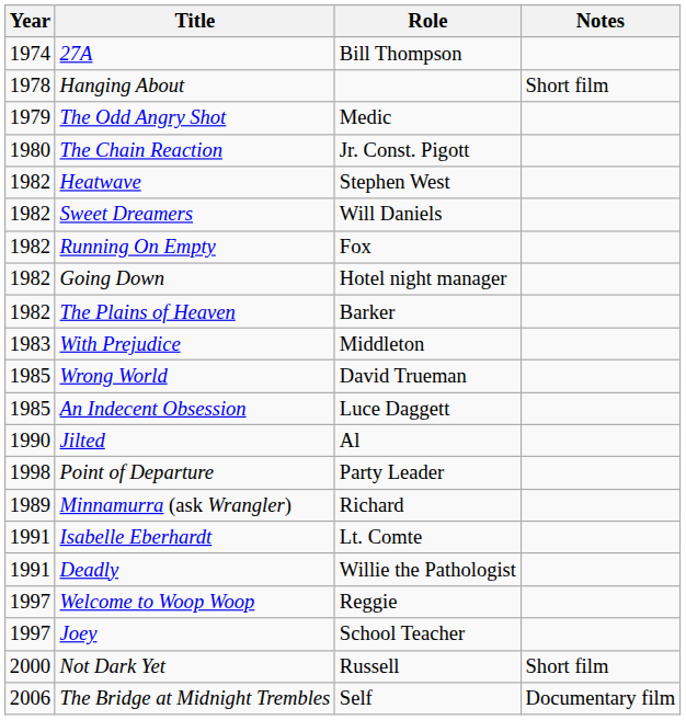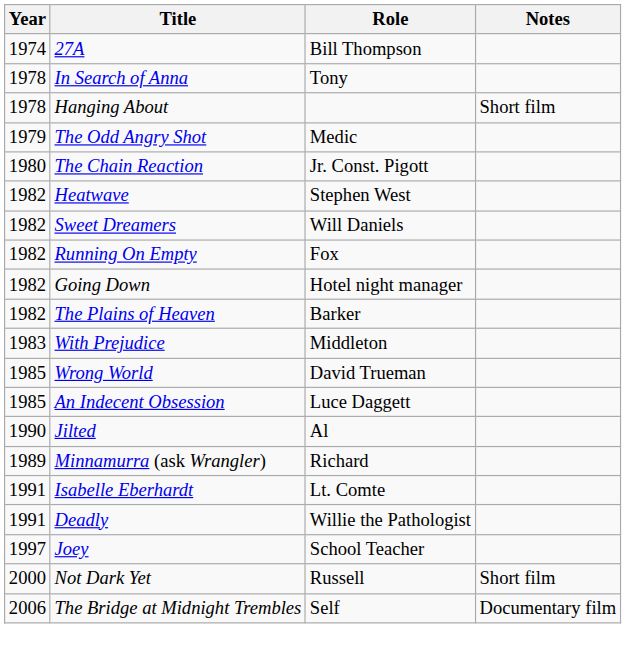+ row: 1978 | In Search of Anna | Tony
- row: 1998 | Point of Departure | Party Leader
- row: 1997 | Welcome to Woop Woop | Reggie
